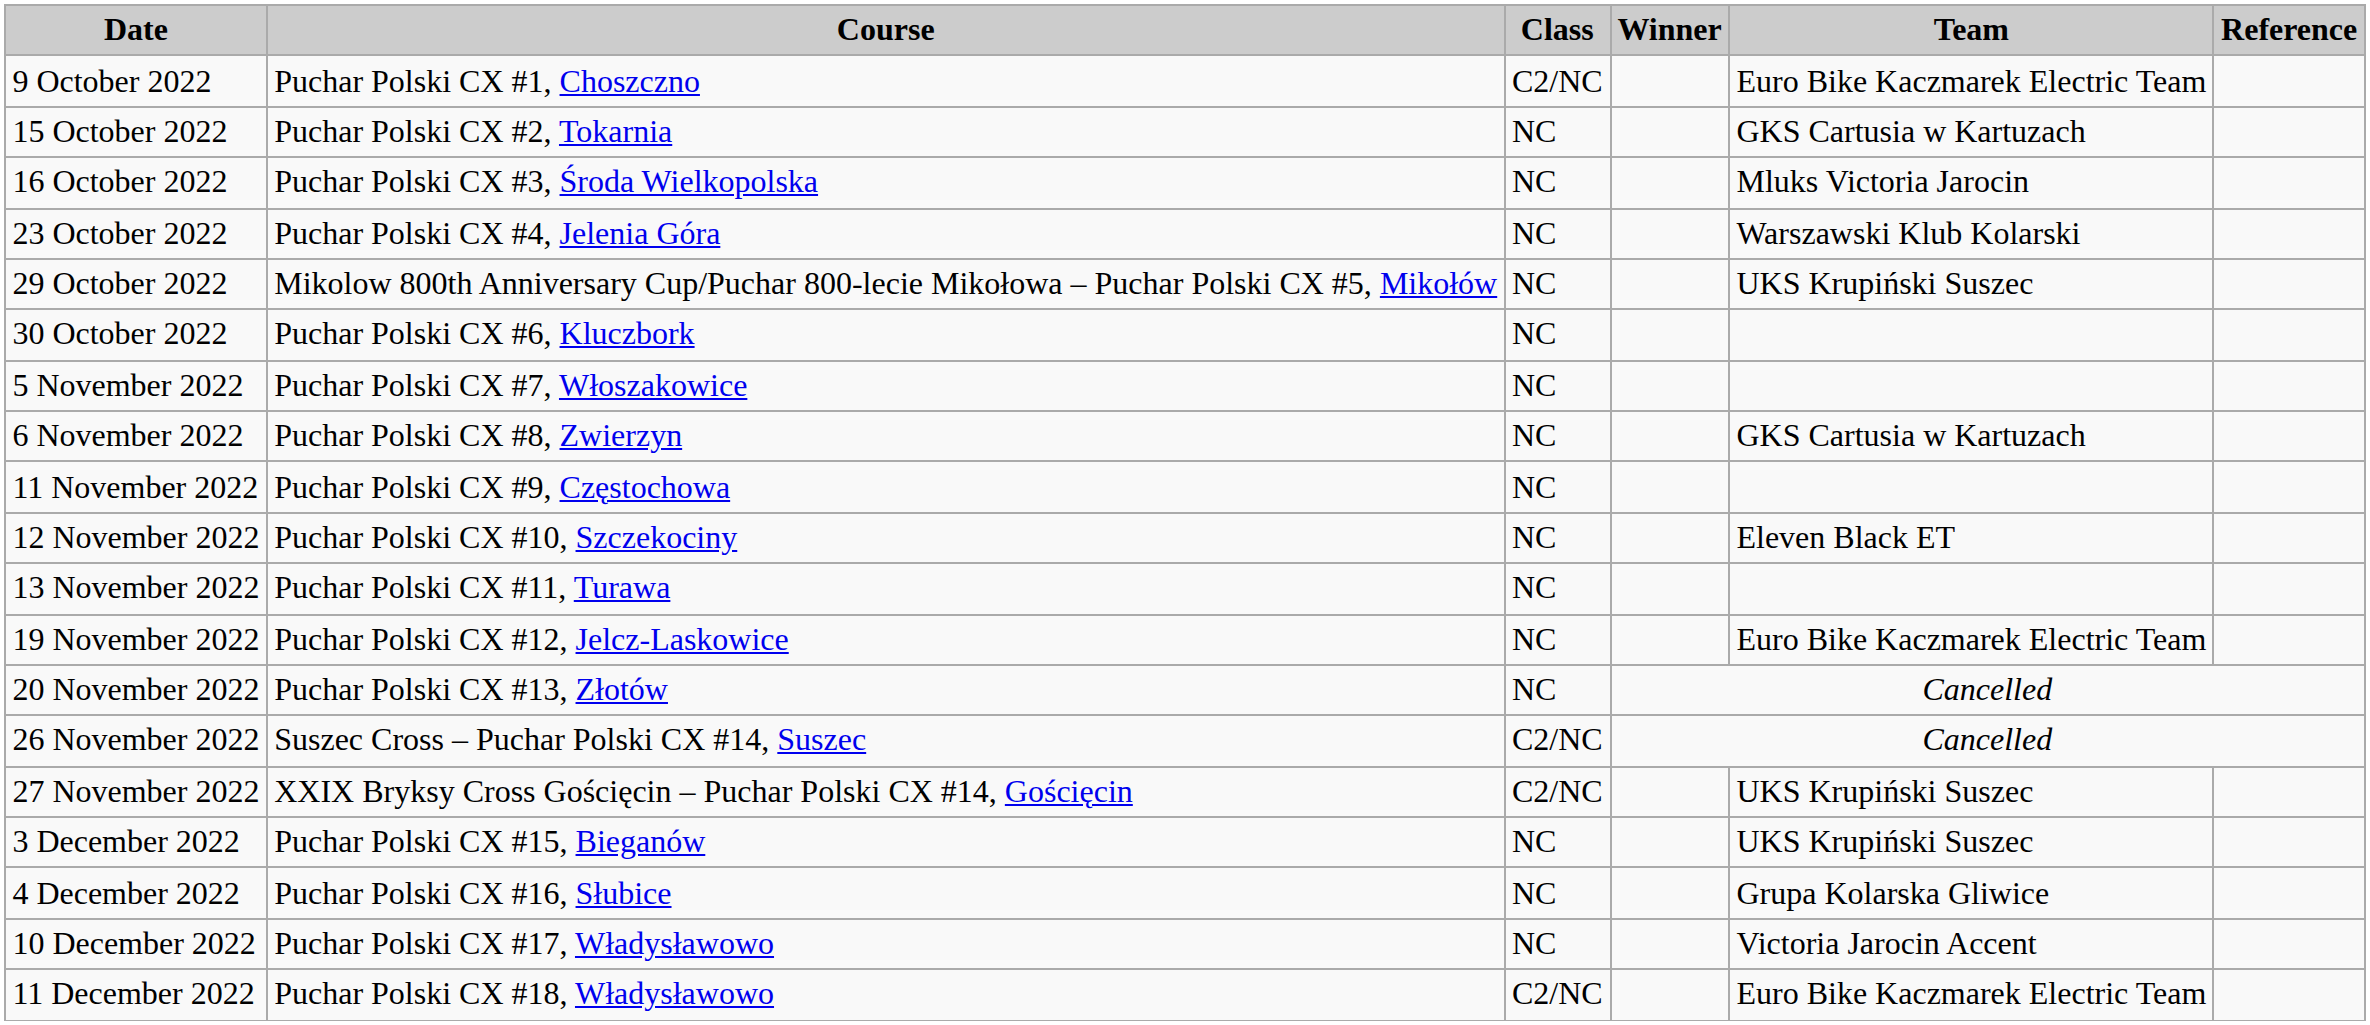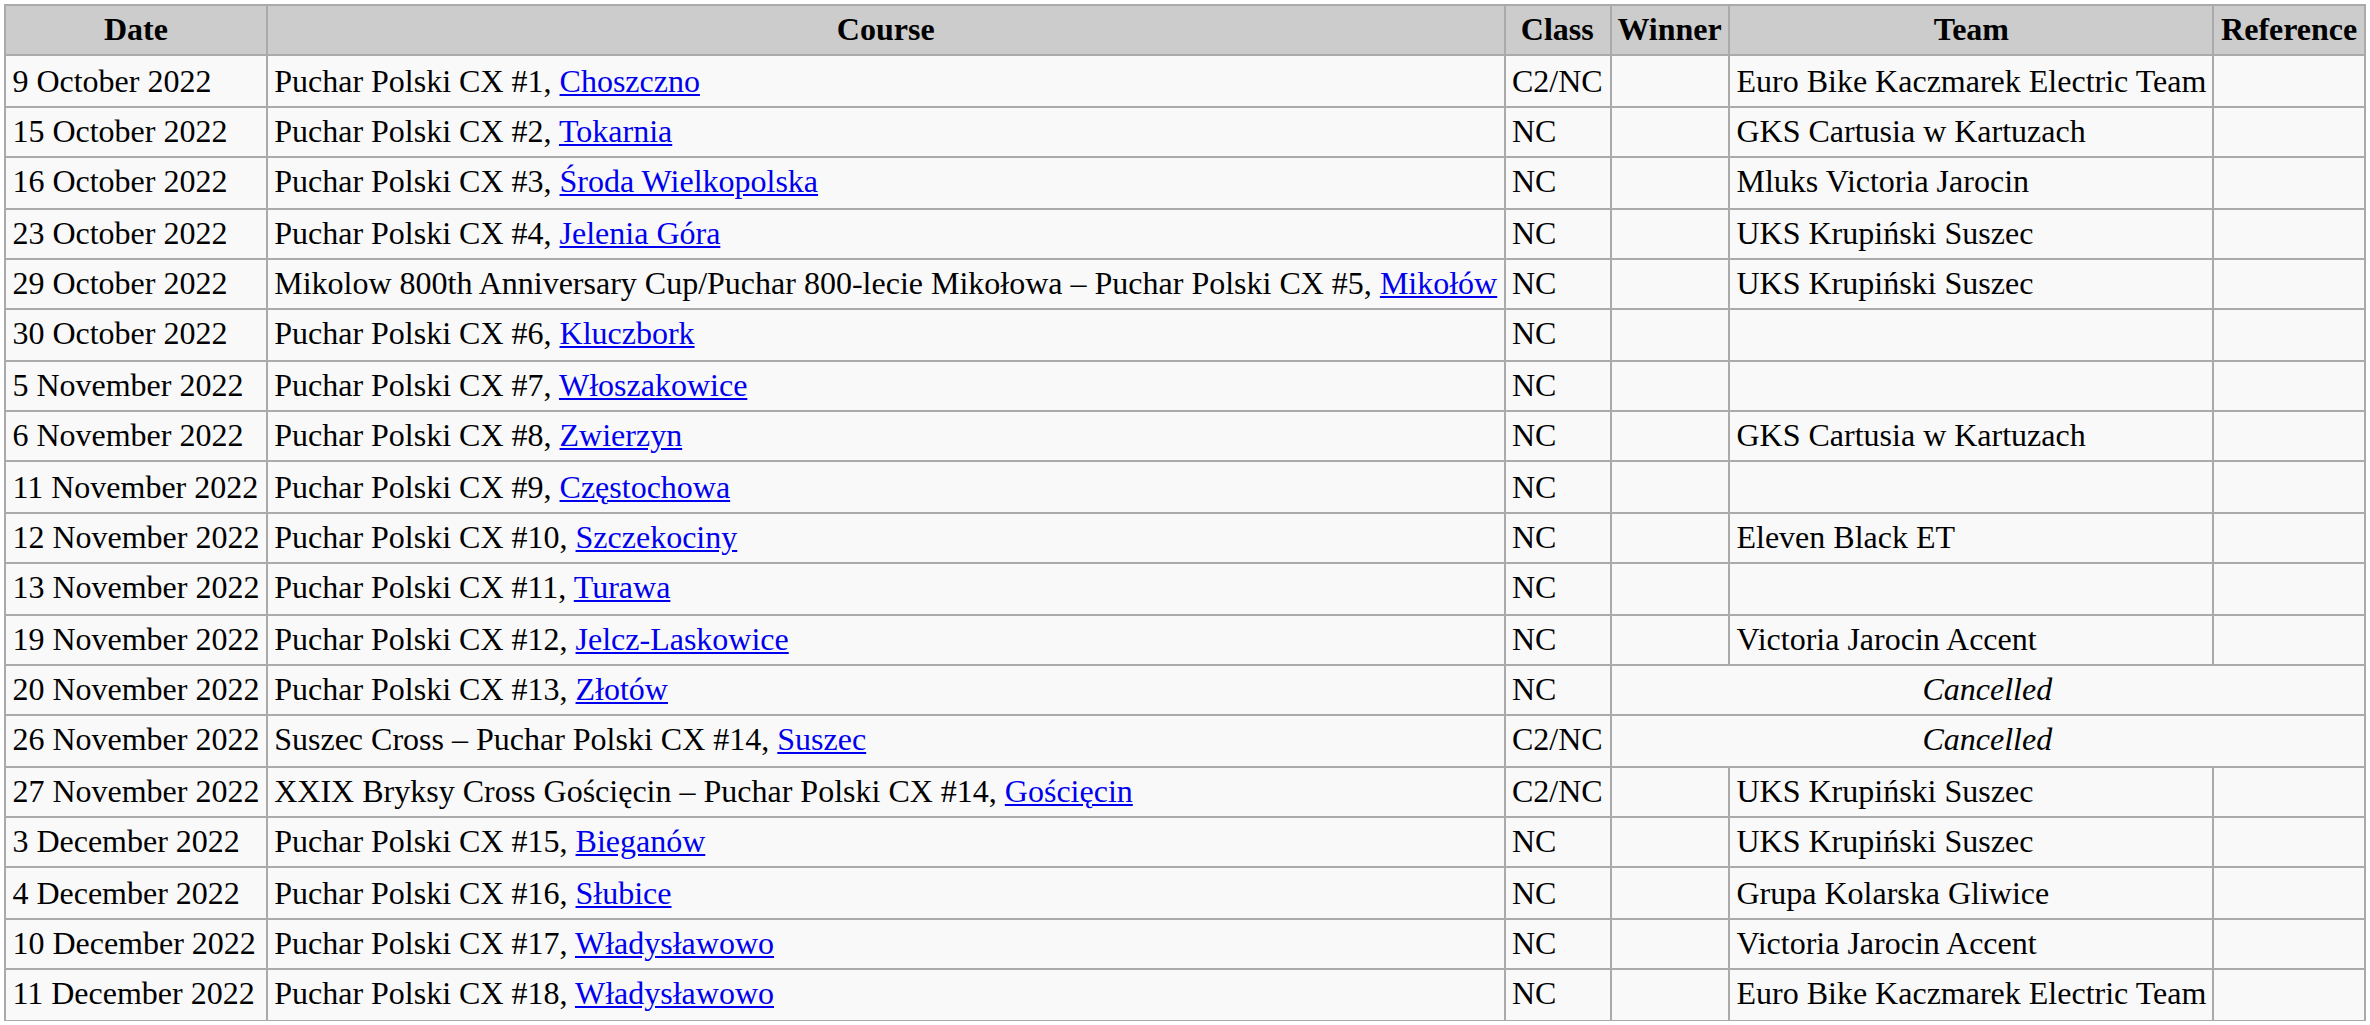23 October 2022 | Team: Warszawski Klub Kolarski -> UKS Krupiński Suszec
19 November 2022 | Team: Euro Bike Kaczmarek Electric Team -> Victoria Jarocin Accent
11 December 2022 | Class: C2/NC -> NC
